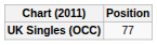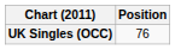UK Singles (OCC) | Position: 77 -> 76
